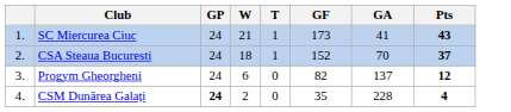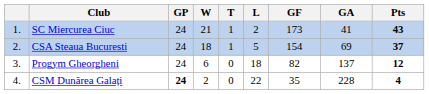+ column: L | 2 | 5 | 18 | 22
CSA Steaua Bucuresti | GF: 152 -> 154
CSA Steaua Bucuresti | GA: 70 -> 69
